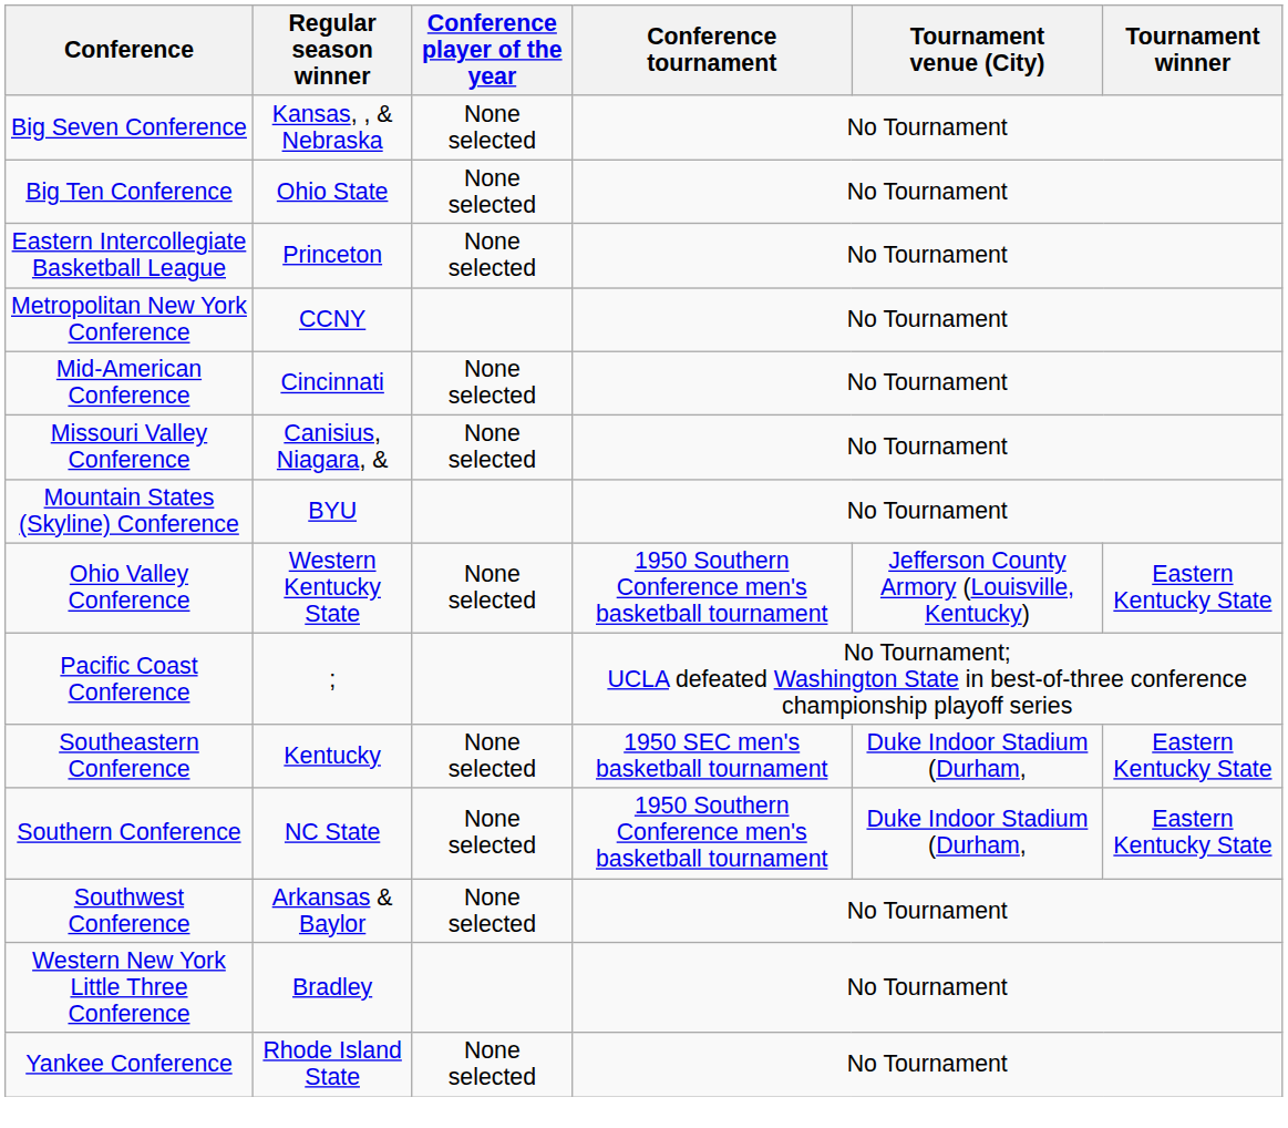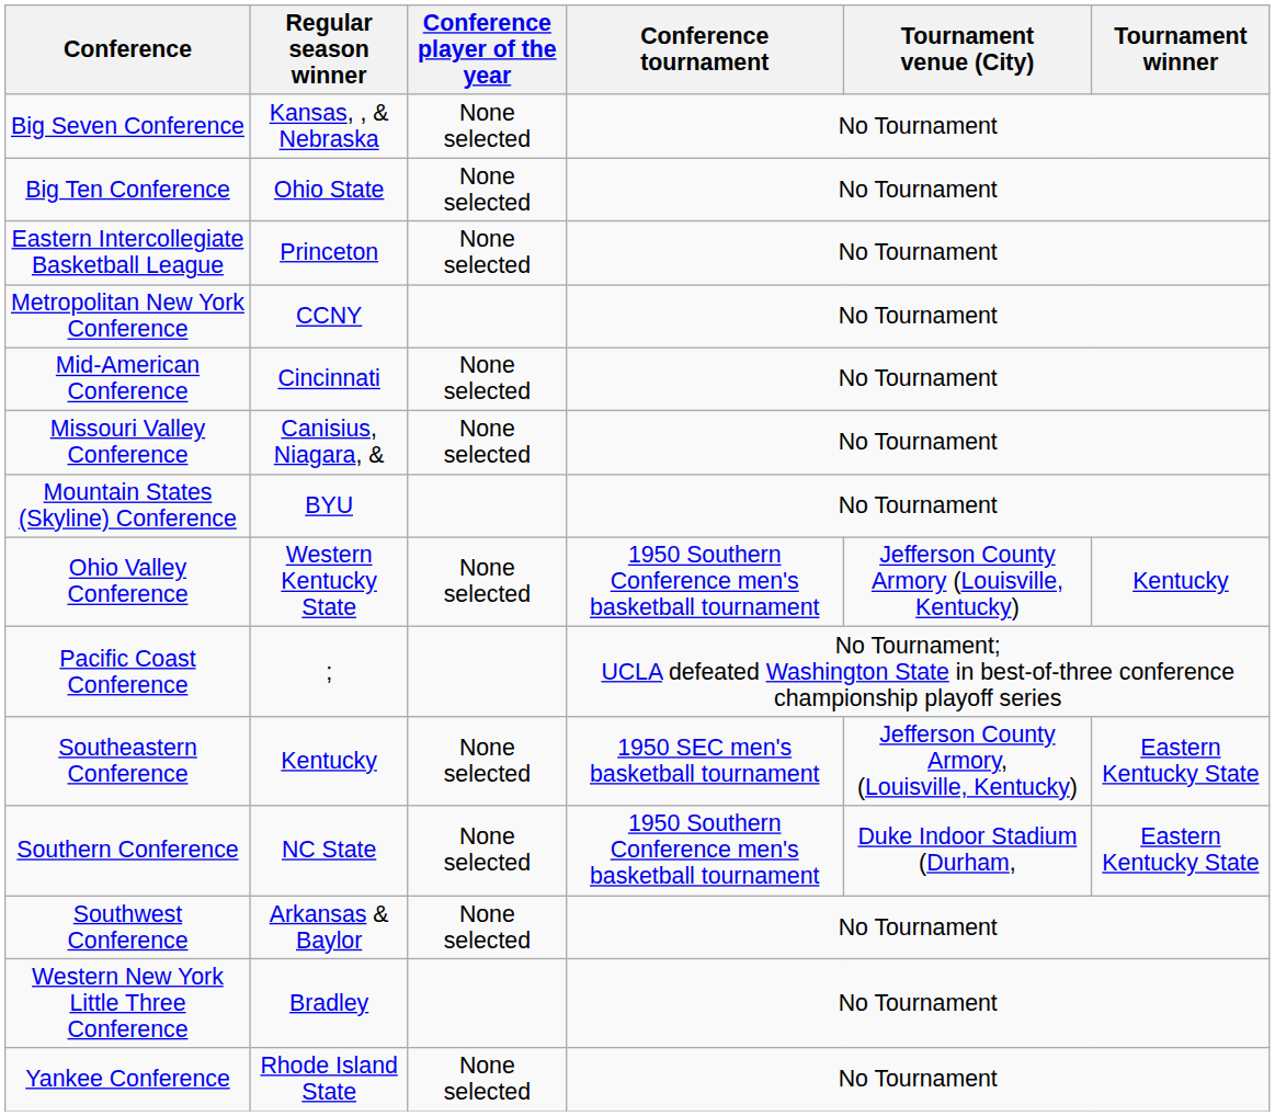Ohio Valley Conference | Tournament winner: Eastern Kentucky State -> Kentucky
Southeastern Conference | Tournament venue (City): Duke Indoor Stadium (Durham, -> Jefferson County Armory, (Louisville, Kentucky)
